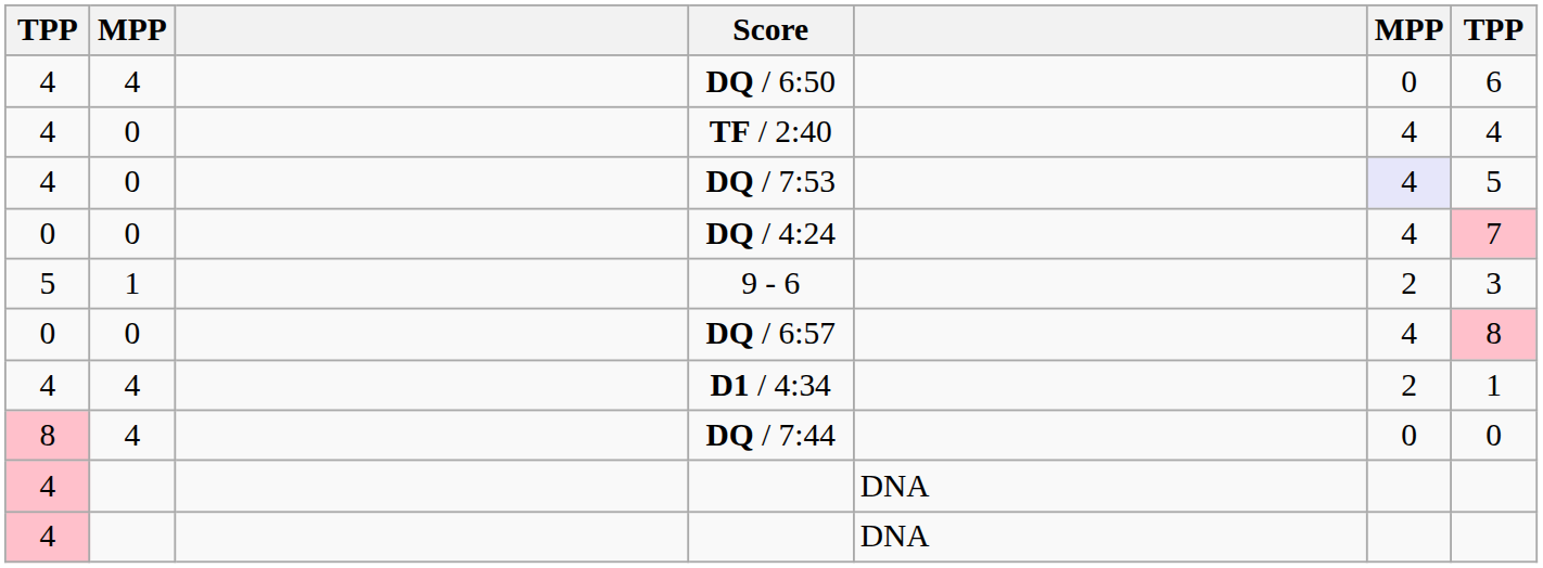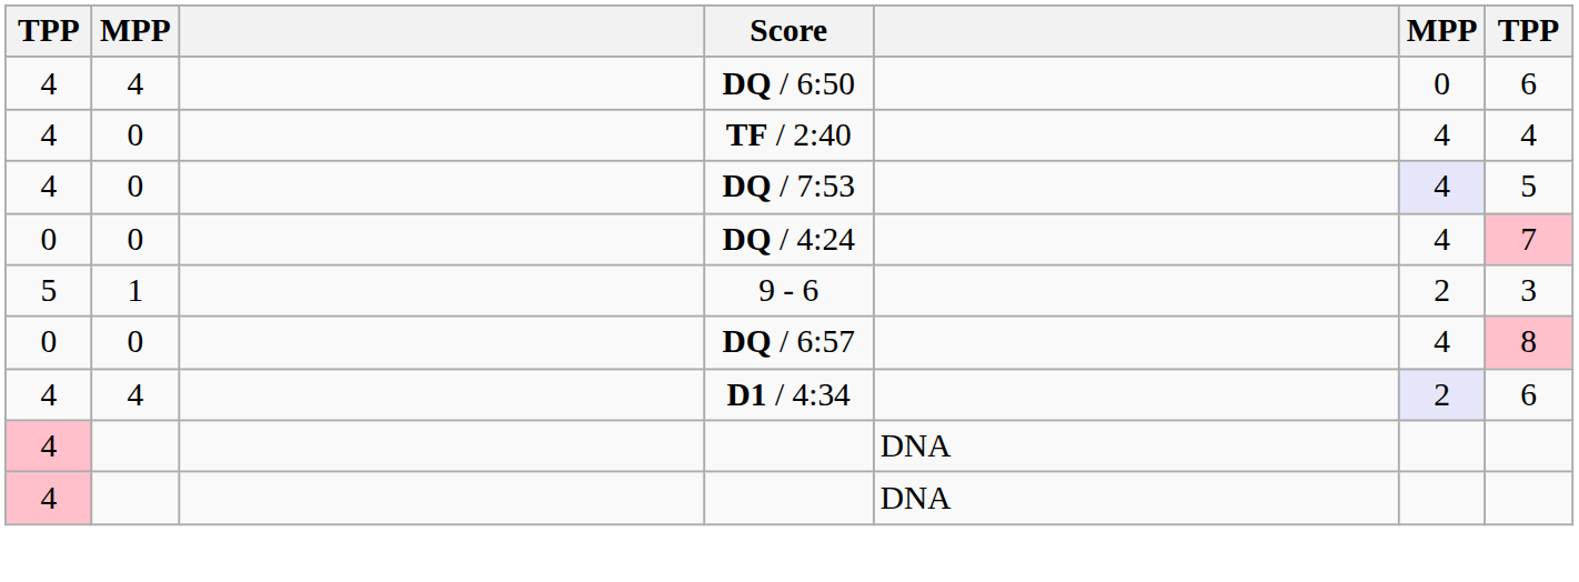D1 / 4:34 | column 6: no background -> lavender background
D1 / 4:34 | column 7: 1 -> 6
- row: 8 | 4 | DQ / 7:44 | 0 | 0
